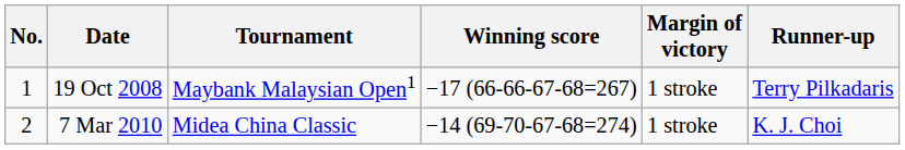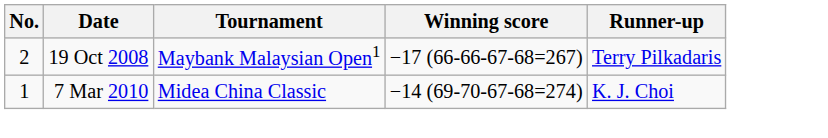- column: Margin of victory | 1 stroke | 1 stroke
19 Oct 2008 | No.: 1 -> 2
7 Mar 2010 | No.: 2 -> 1
